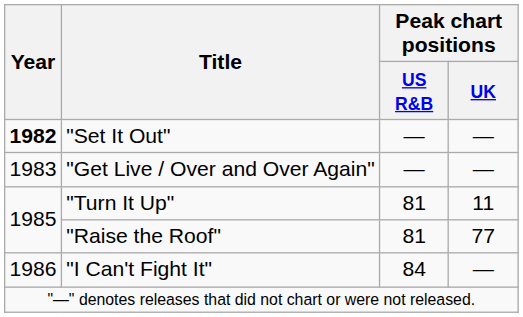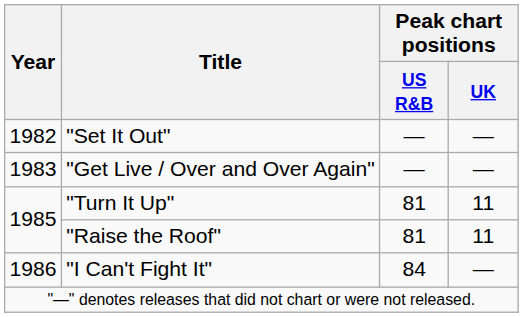"Set It Out" | Year: bold -> normal
"Raise the Roof" | Peak chart positions / UK: 77 -> 11
